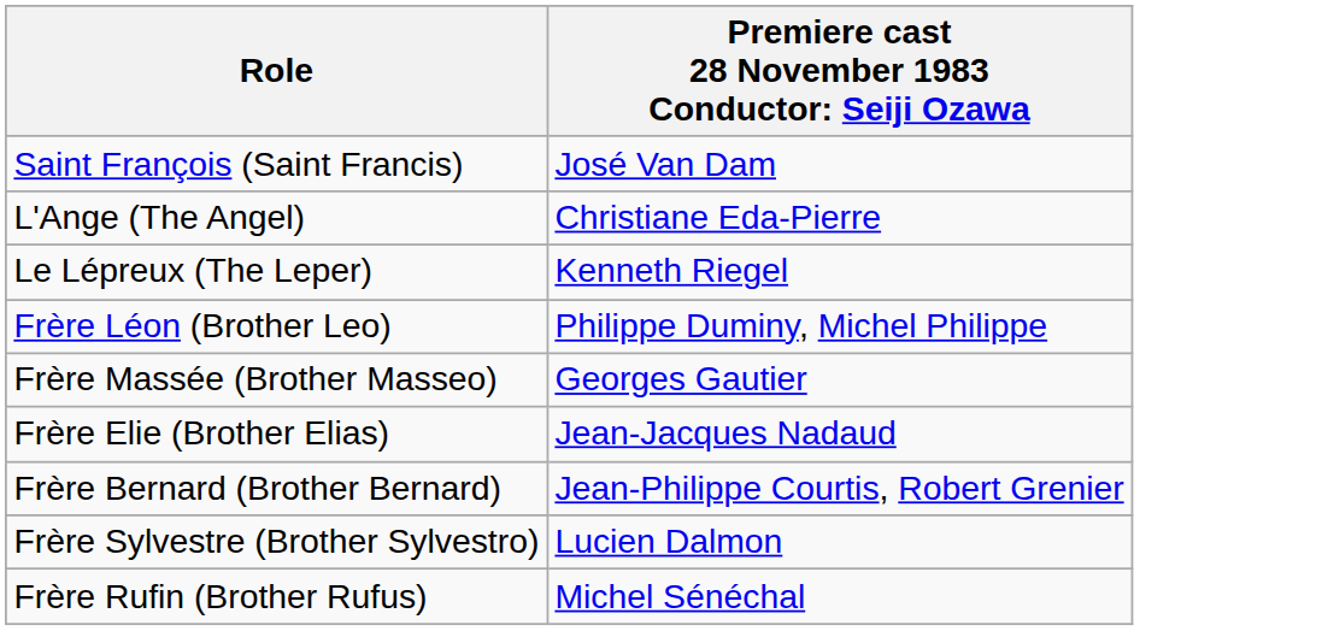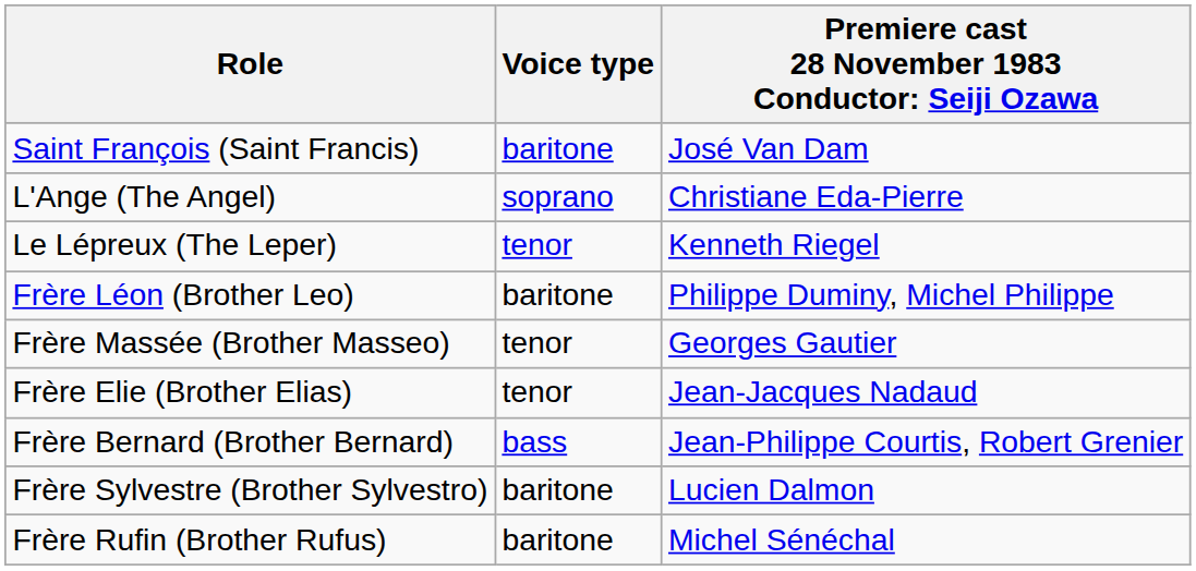+ column: Voice type | baritone | soprano | tenor | baritone | tenor | tenor | bass | baritone | baritone
